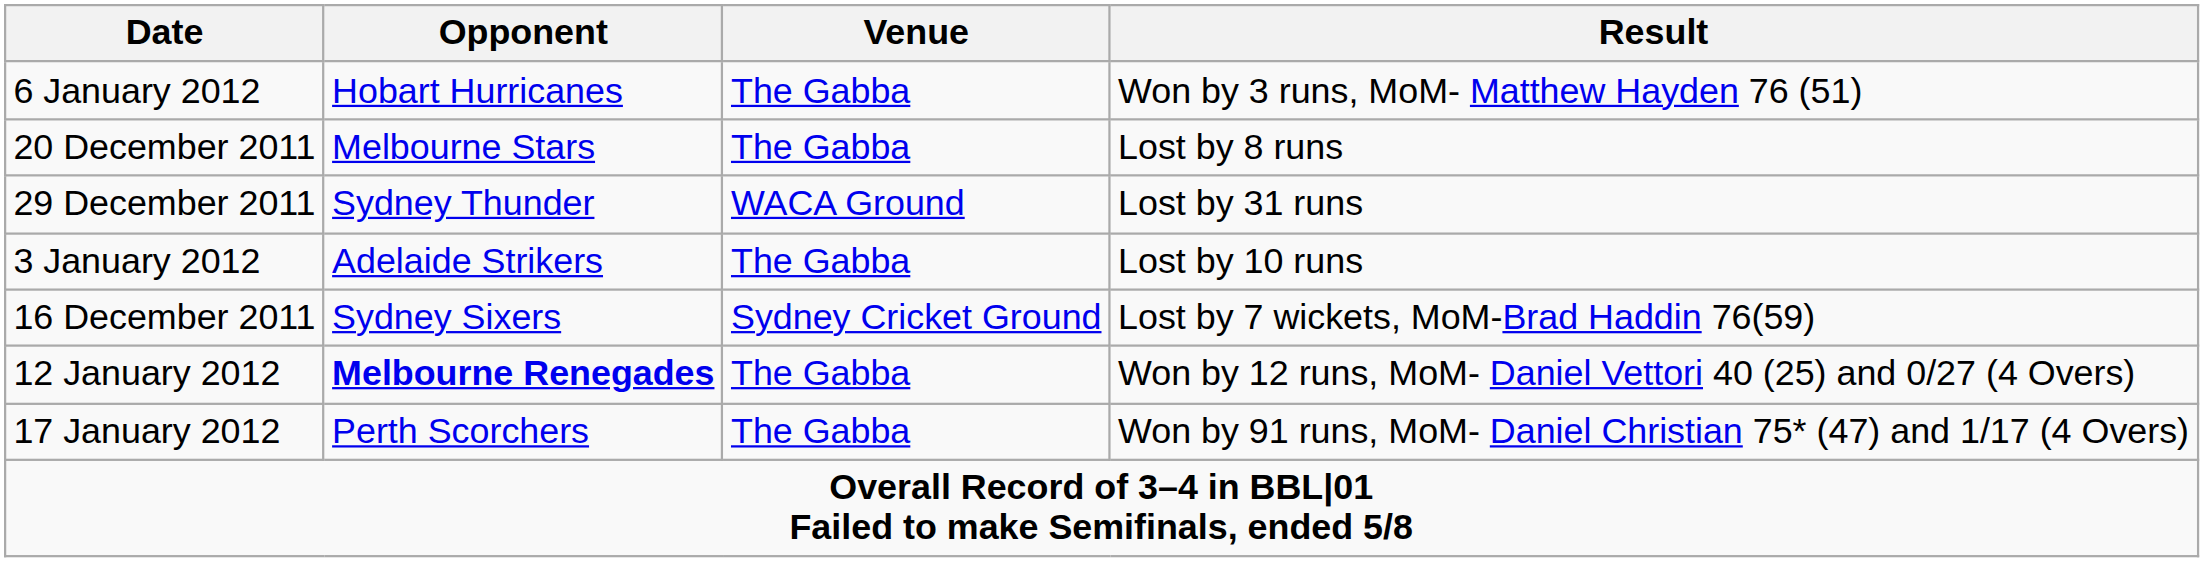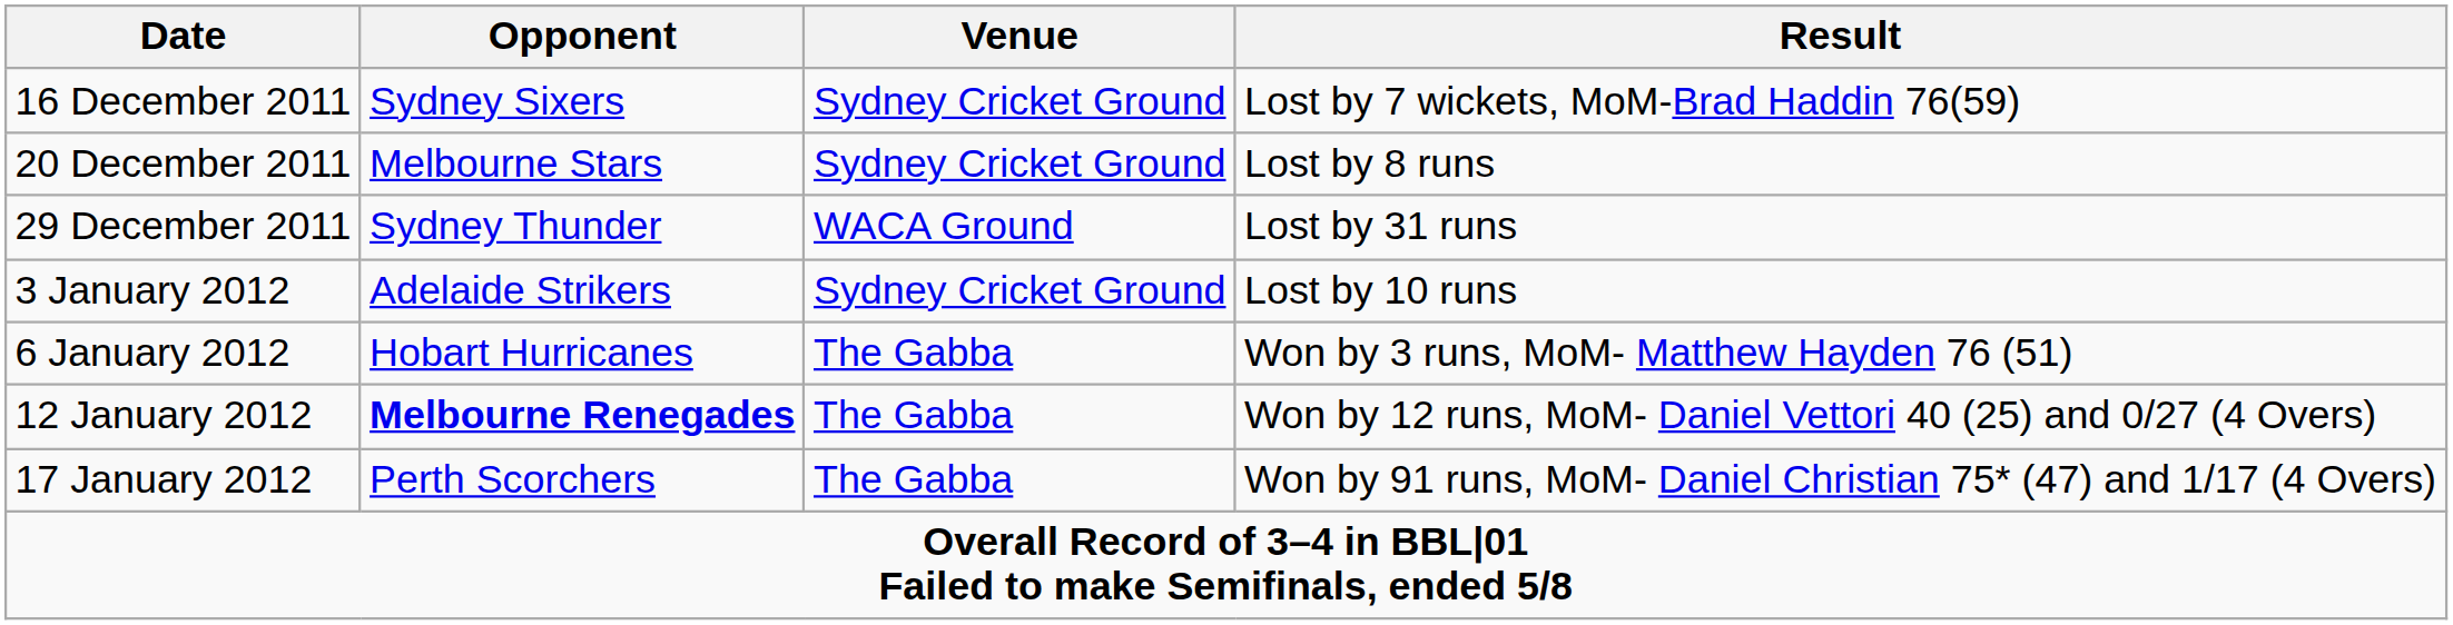rows swapped: 16 December 2011 <-> 6 January 2012
20 December 2011 | Venue: The Gabba -> Sydney Cricket Ground
3 January 2012 | Venue: The Gabba -> Sydney Cricket Ground
